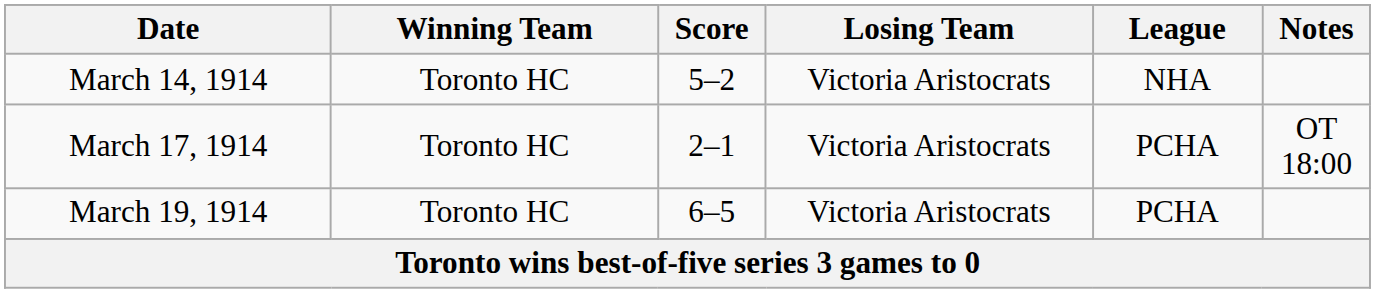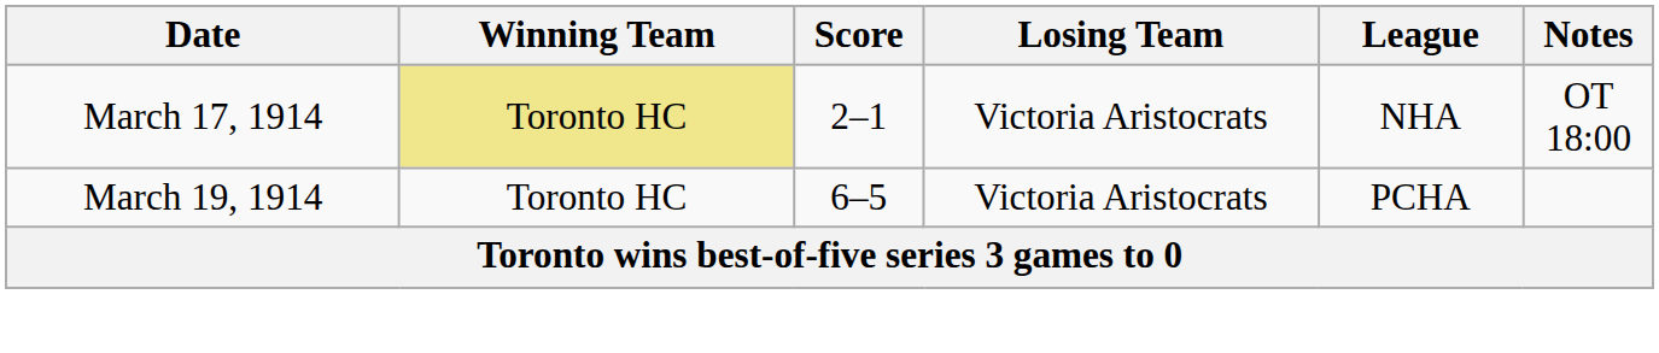- row: March 14, 1914 | Toronto HC | 5–2 | Victoria Aristocrats | NHA
March 17, 1914 | Winning Team: no background -> khaki background
March 17, 1914 | League: PCHA -> NHA
